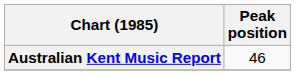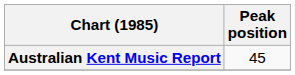Australian Kent Music Report | Peak position: 46 -> 45
